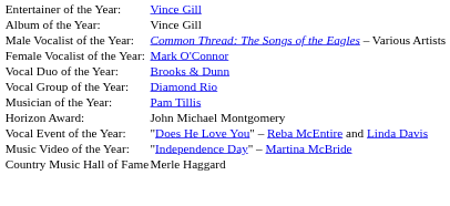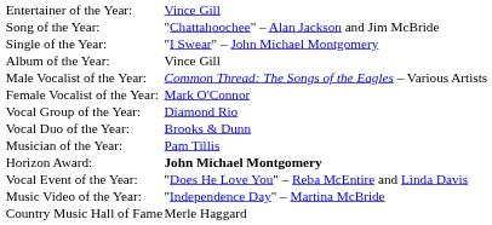+ row: Song of the Year: | "Chattahoochee" – Alan Jackson and Jim McBride
+ row: Single of the Year: | "I Swear" – John Michael Montgomery
rows swapped: Vocal Duo of the Year: <-> Vocal Group of the Year:
Horizon Award: | column 2: normal -> bold
